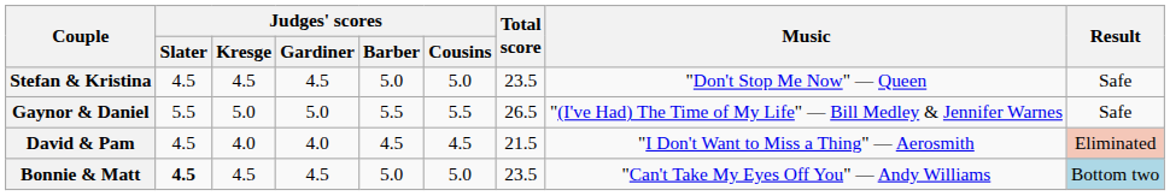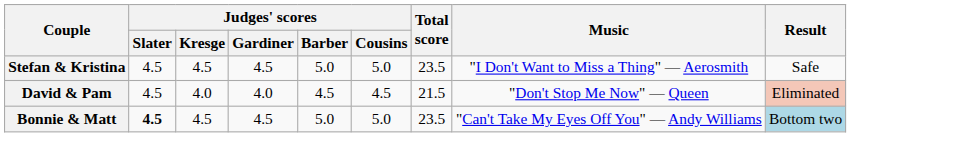Stefan & Kristina | Music: "Don't Stop Me Now" — Queen -> "I Don't Want to Miss a Thing" — Aerosmith
- row: Gaynor & Daniel | 5.5 | 5.0 | 5.0 | 5.5 | 5.5 | 26.5 | "(I've Had) The Time of My Life" — Bill Medley & Jennifer Warnes | Safe
David & Pam | Music: "I Don't Want to Miss a Thing" — Aerosmith -> "Don't Stop Me Now" — Queen
